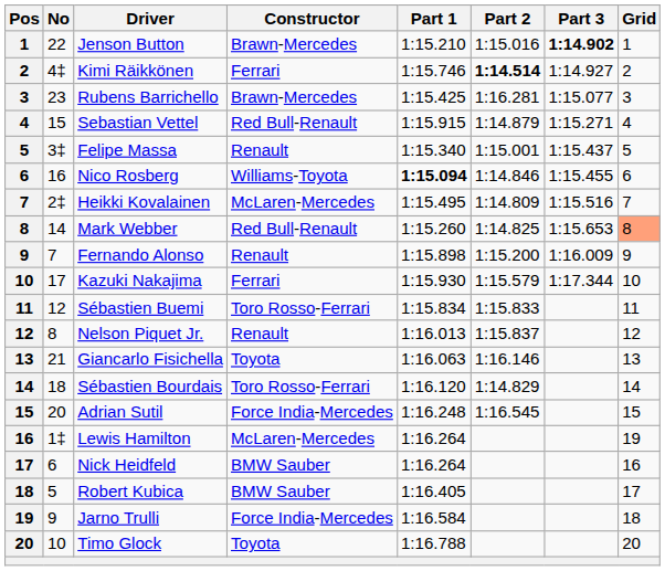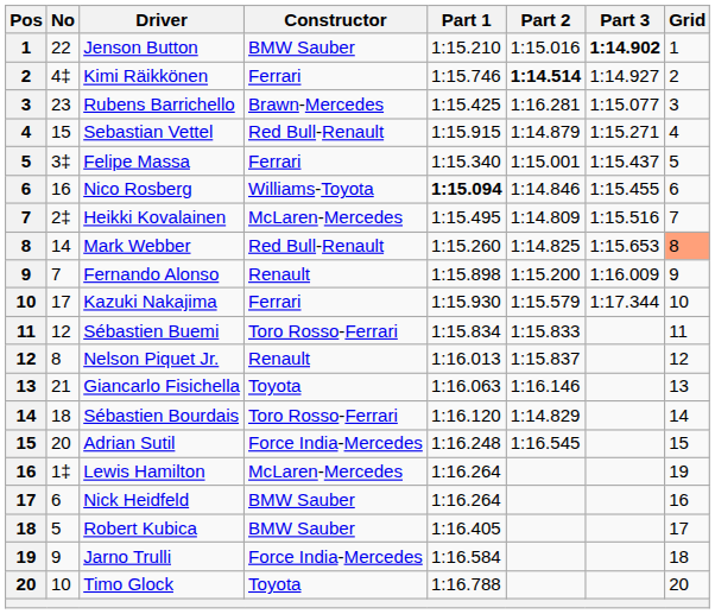Jenson Button | Constructor: Brawn-Mercedes -> BMW Sauber
Felipe Massa | Constructor: Renault -> Ferrari
